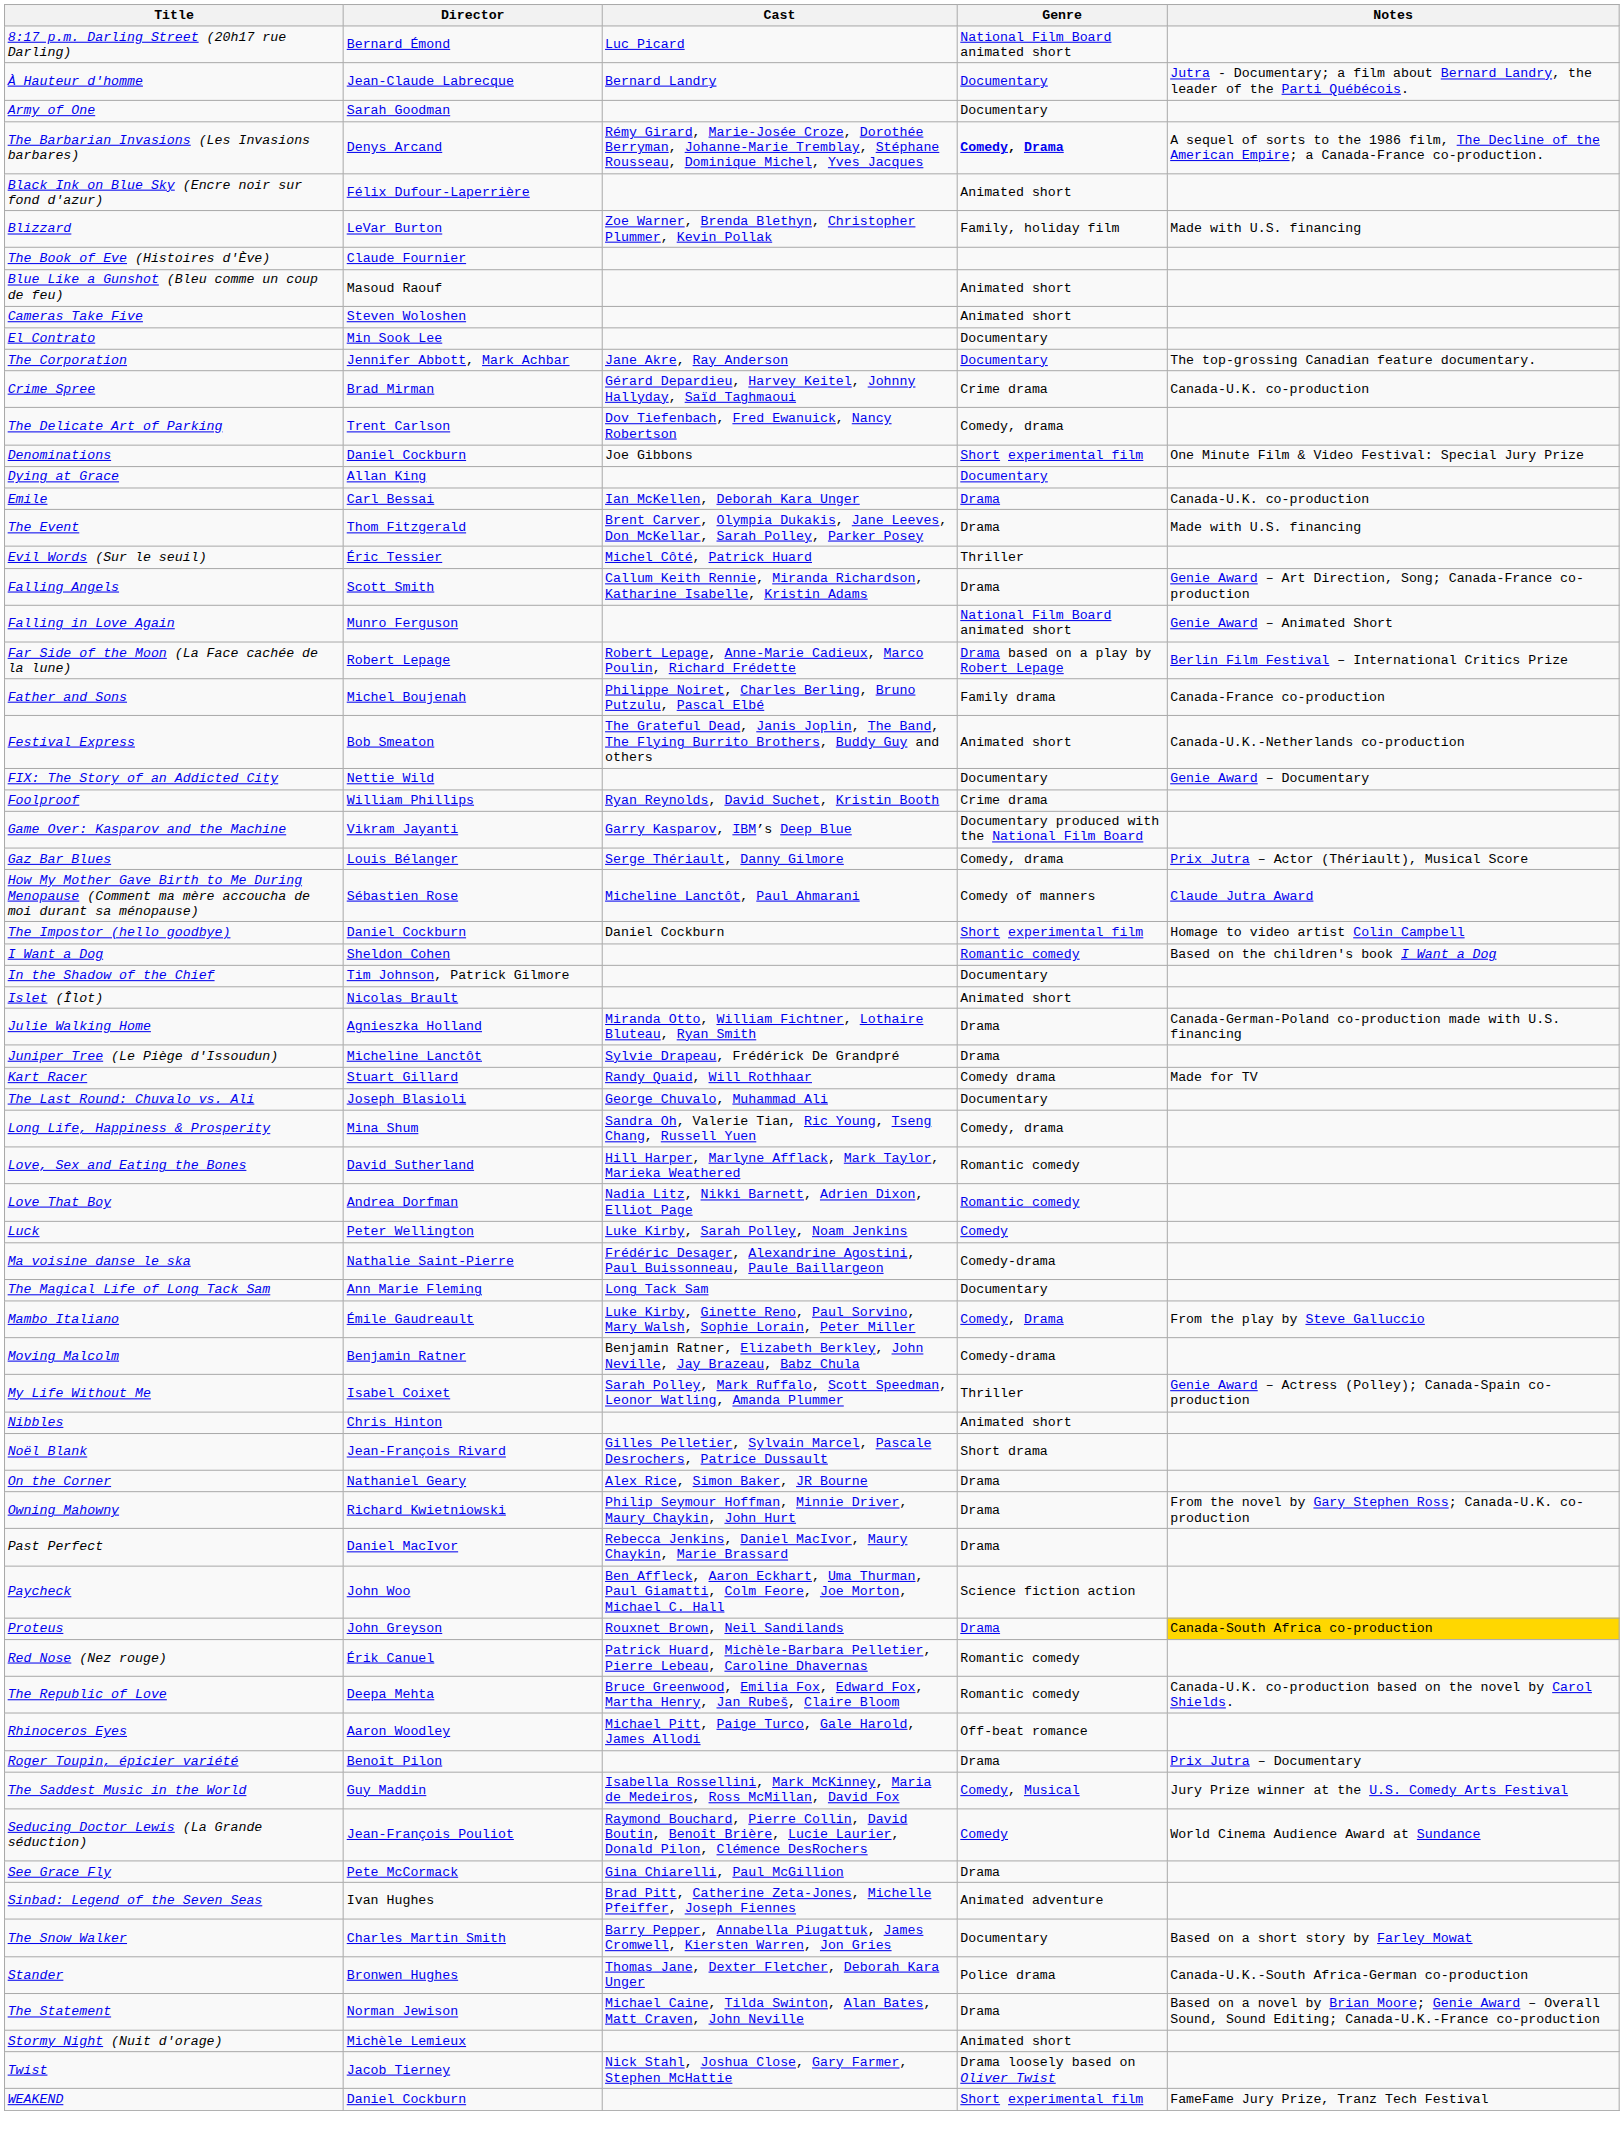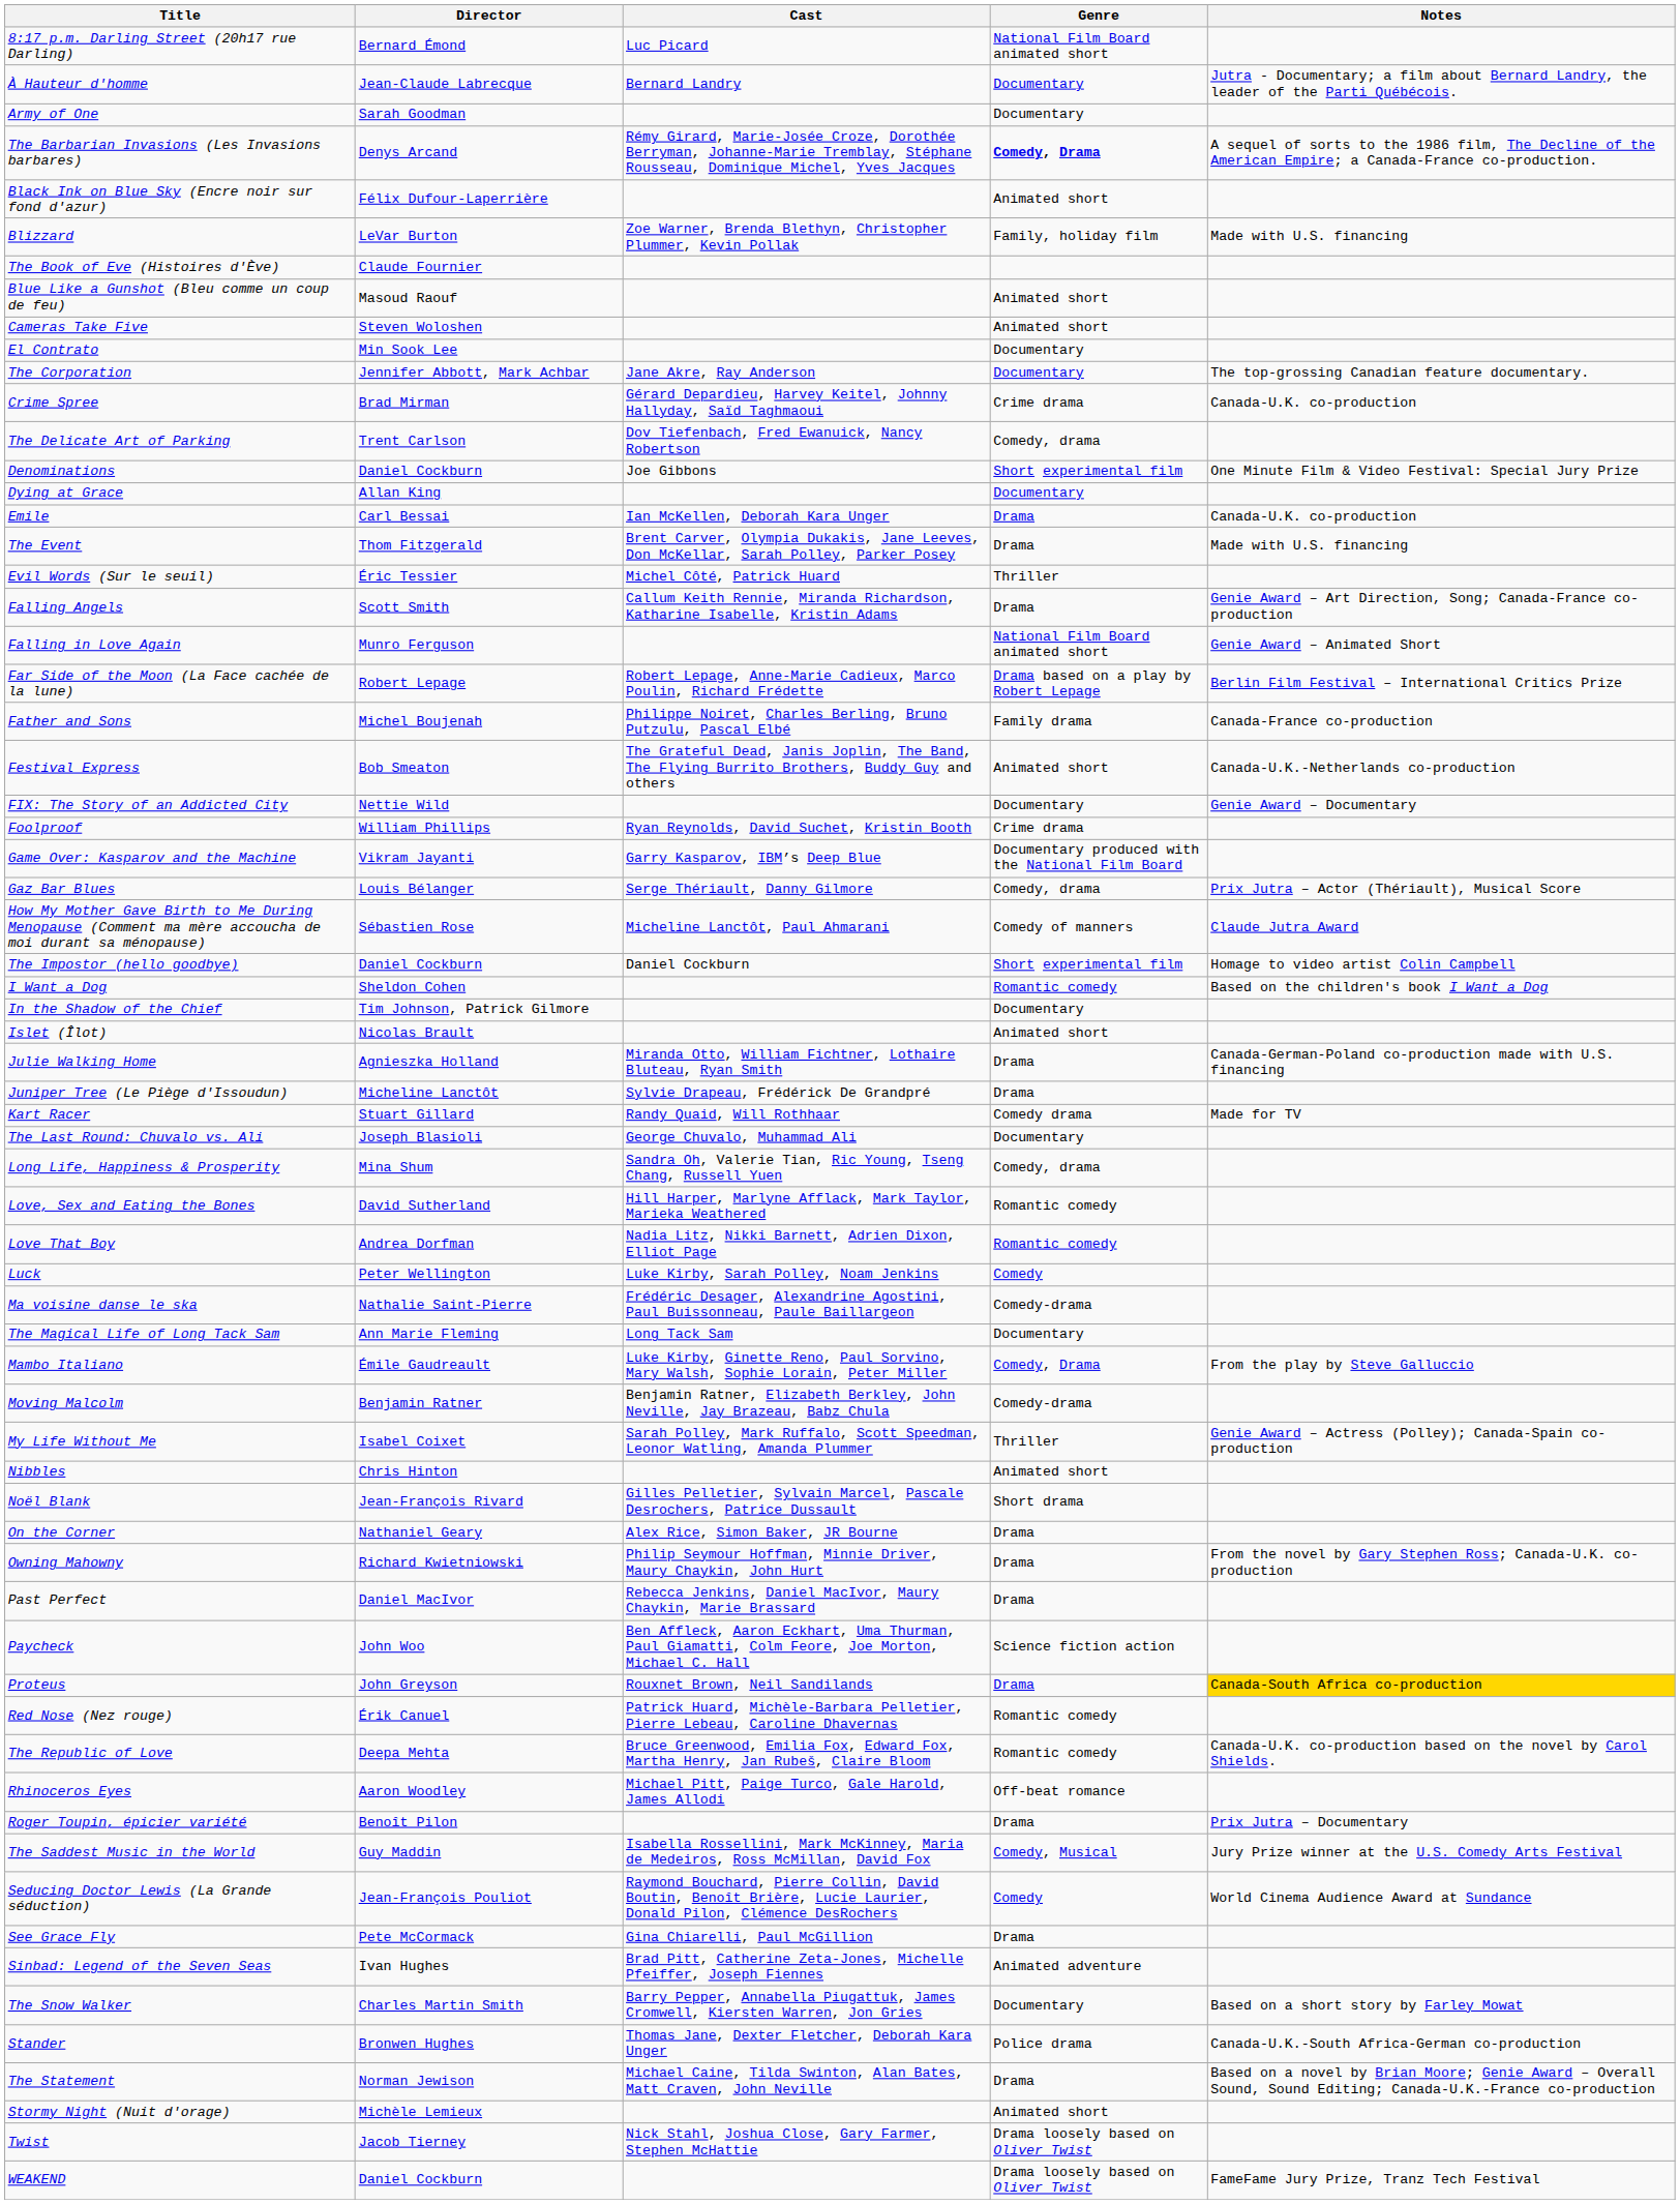WEAKEND | Genre: Short experimental film -> Drama loosely based on Oliver Twist
